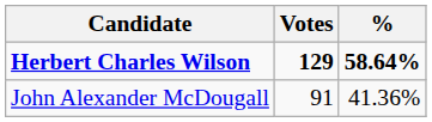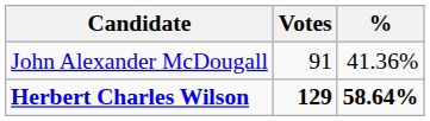rows swapped: Herbert Charles Wilson <-> John Alexander McDougall
